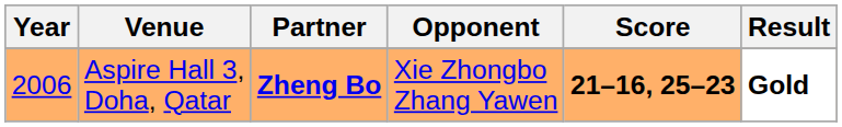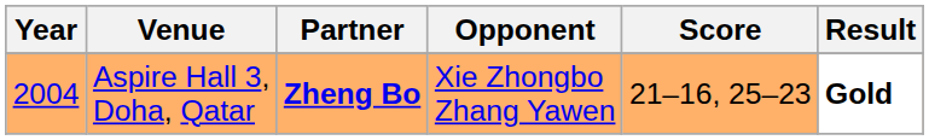Aspire Hall 3, Doha, Qatar | Year: 2006 -> 2004
Aspire Hall 3, Doha, Qatar | Score: bold -> normal
